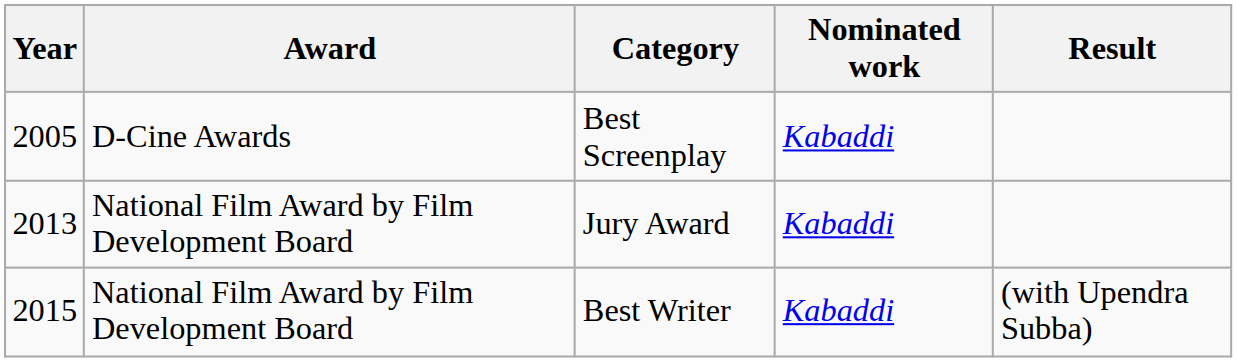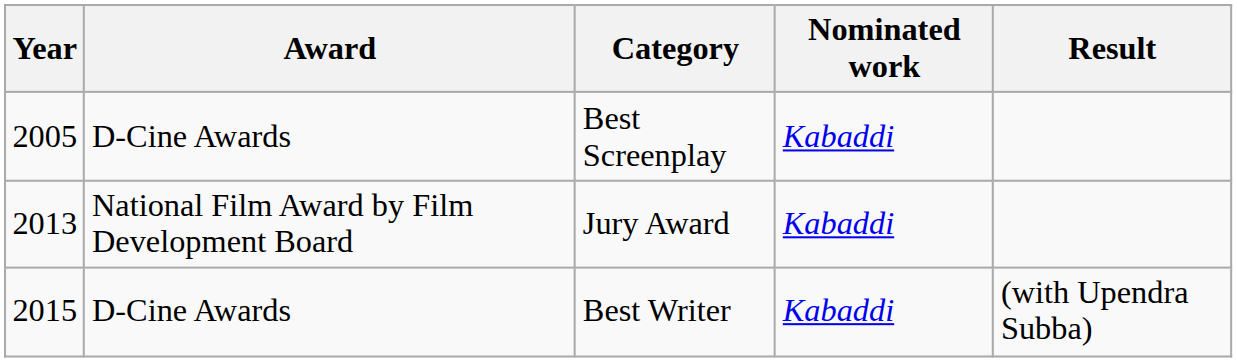Best Writer | Award: National Film Award by Film Development Board -> D-Cine Awards
